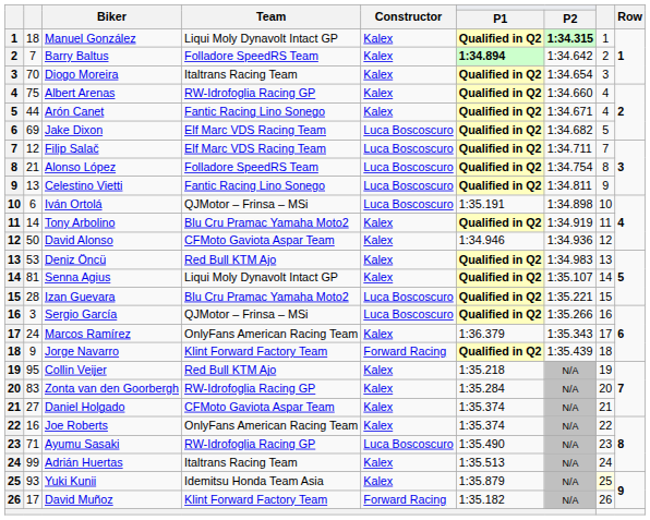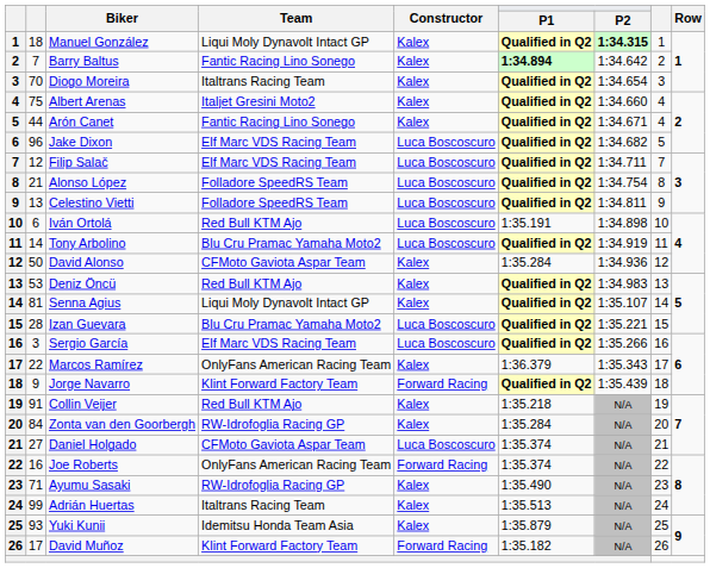Barry Baltus | Team: Folladore SpeedRS Team -> Fantic Racing Lino Sonego
Albert Arenas | Team: RW-Idrofoglia Racing GP -> Italjet Gresini Moto2
Jake Dixon | column 2: 69 -> 96
Celestino Vietti | Team: Fantic Racing Lino Sonego -> Folladore SpeedRS Team
Iván Ortolá | Team: QJMotor – Frinsa – MSi -> Red Bull KTM Ajo
Tony Arbolino | Constructor: Kalex -> Luca Boscoscuro
David Alonso | P1: 1:34.946 -> 1:35.284
Sergio García | Team: QJMotor – Frinsa – MSi -> Elf Marc VDS Racing Team
Marcos Ramírez | column 2: 24 -> 22
Collin Veijer | column 2: 95 -> 91
Zonta van den Goorbergh | column 2: 83 -> 84
Daniel Holgado | Constructor: Kalex -> Luca Boscoscuro
Joe Roberts | Constructor: Kalex -> Forward Racing
Ayumu Sasaki | Constructor: Luca Boscoscuro -> Kalex
Yuki Kunii | column 8: lightyellow background -> no background
